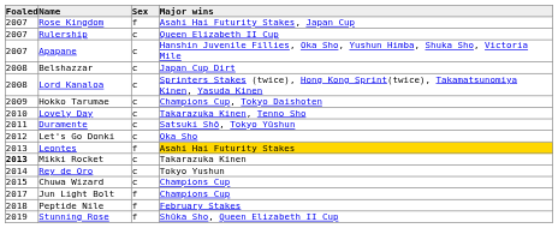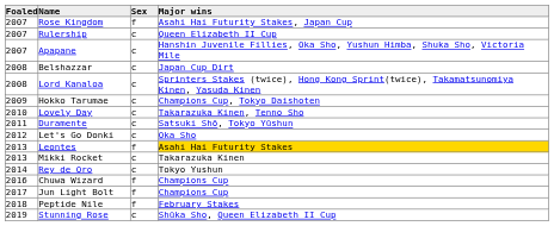Mikki Rocket | Foaled: bold -> normal
Chuwa Wizard | Foaled: 2015 -> 2016
Chuwa Wizard | Sex: c -> f
Stunning Rose | Sex: f -> c
